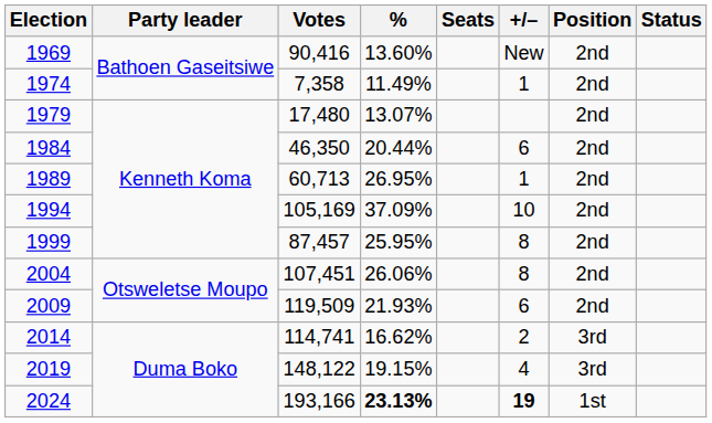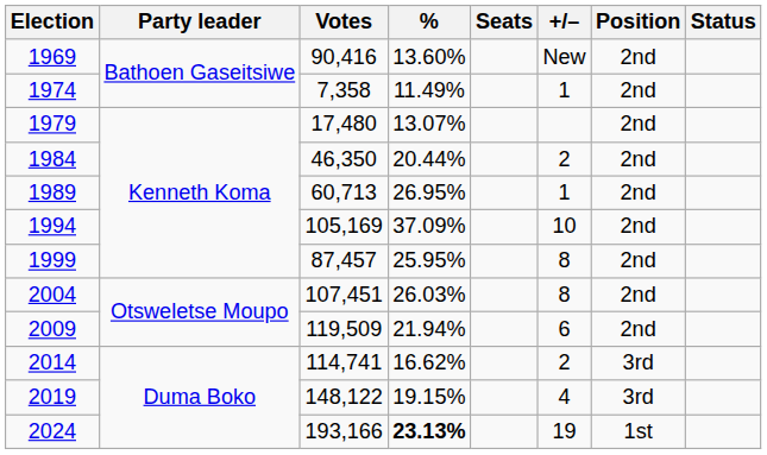1984 | +/–: 6 -> 2
2004 | %: 26.06% -> 26.03%
2009 | %: 21.93% -> 21.94%
2024 | +/–: bold -> normal
